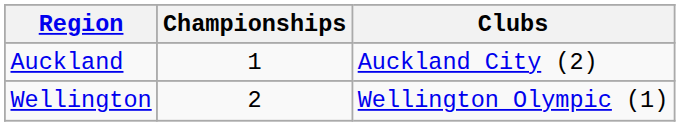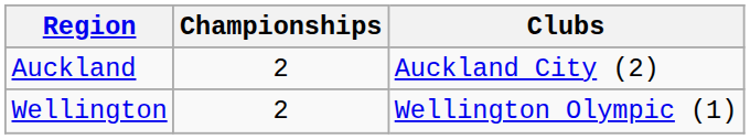Auckland | Championships: 1 -> 2
